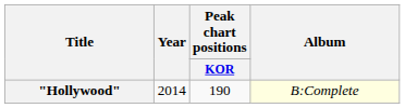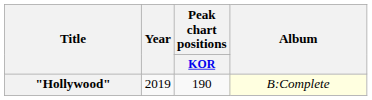"Hollywood" | Year: 2014 -> 2019
